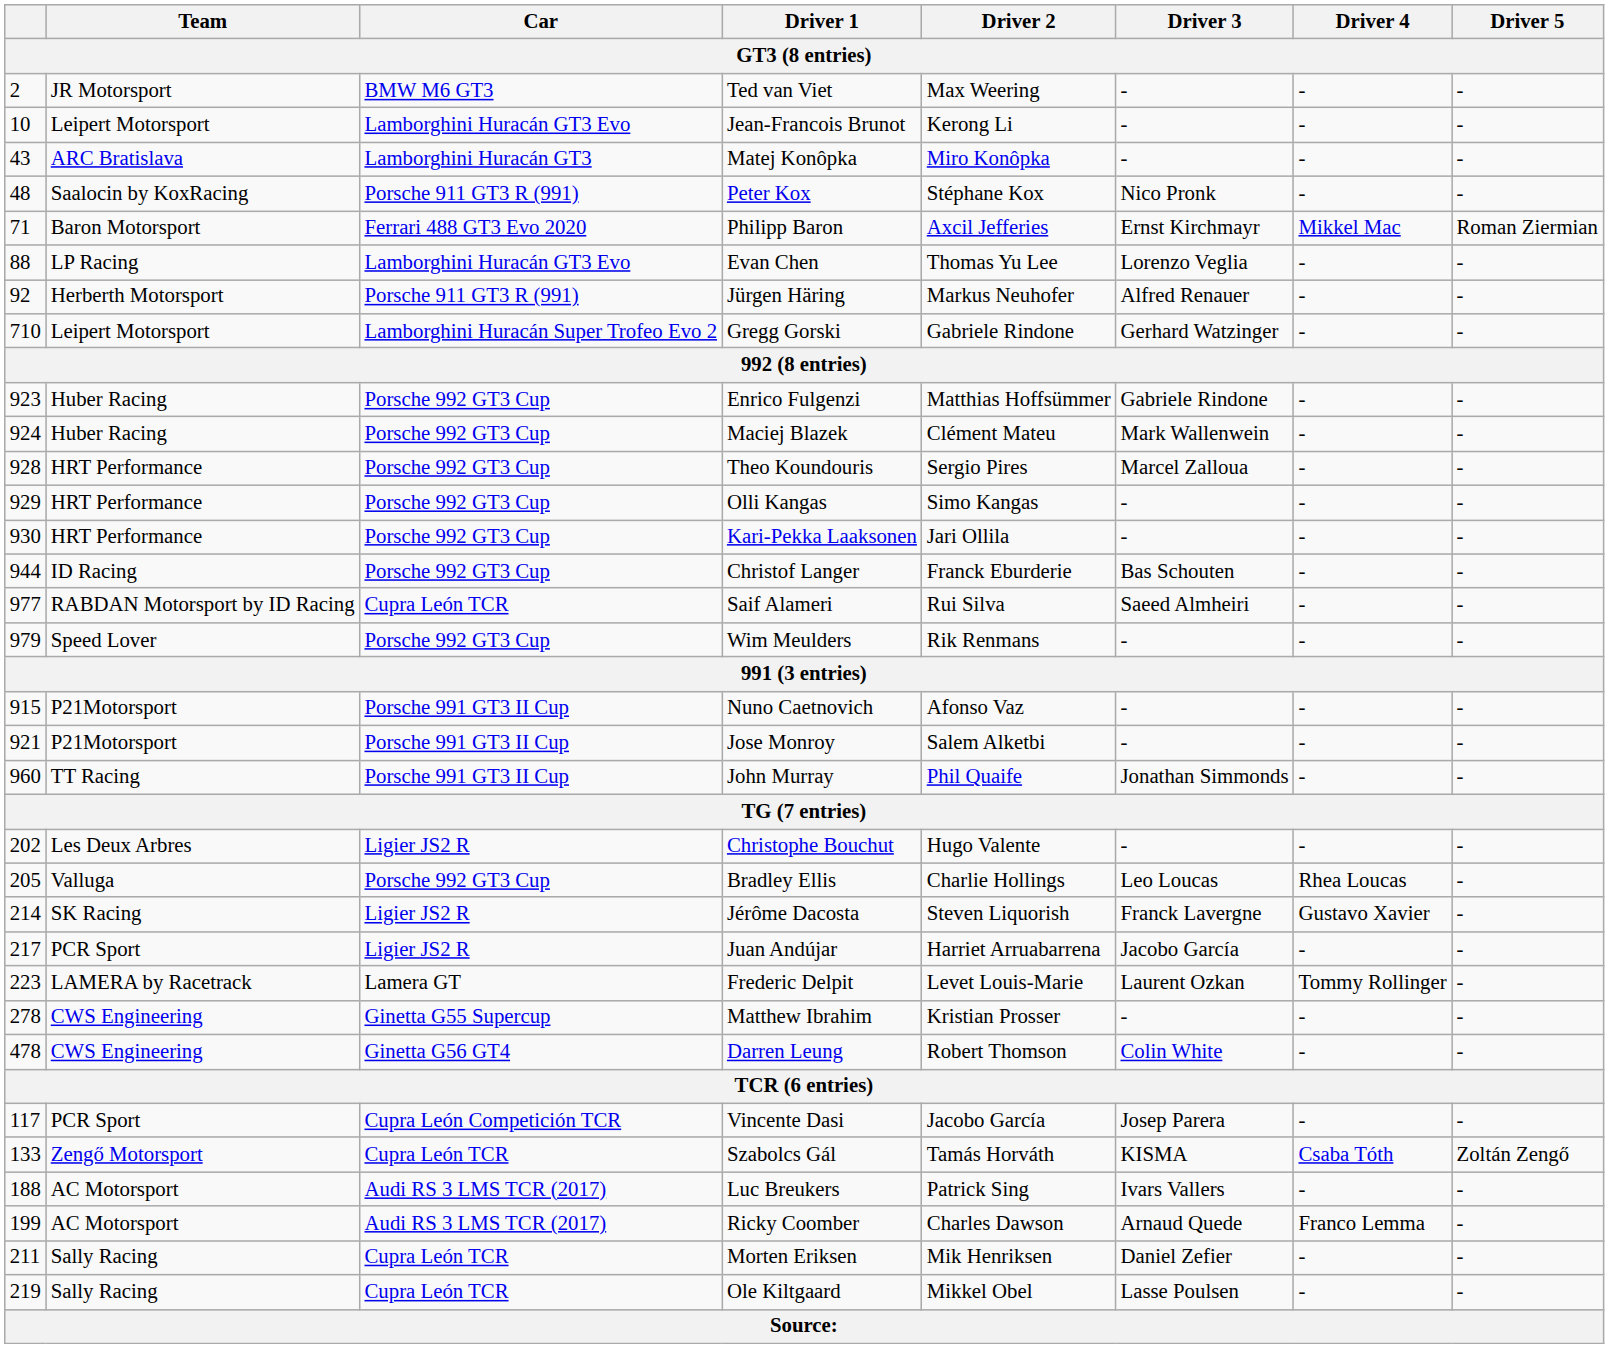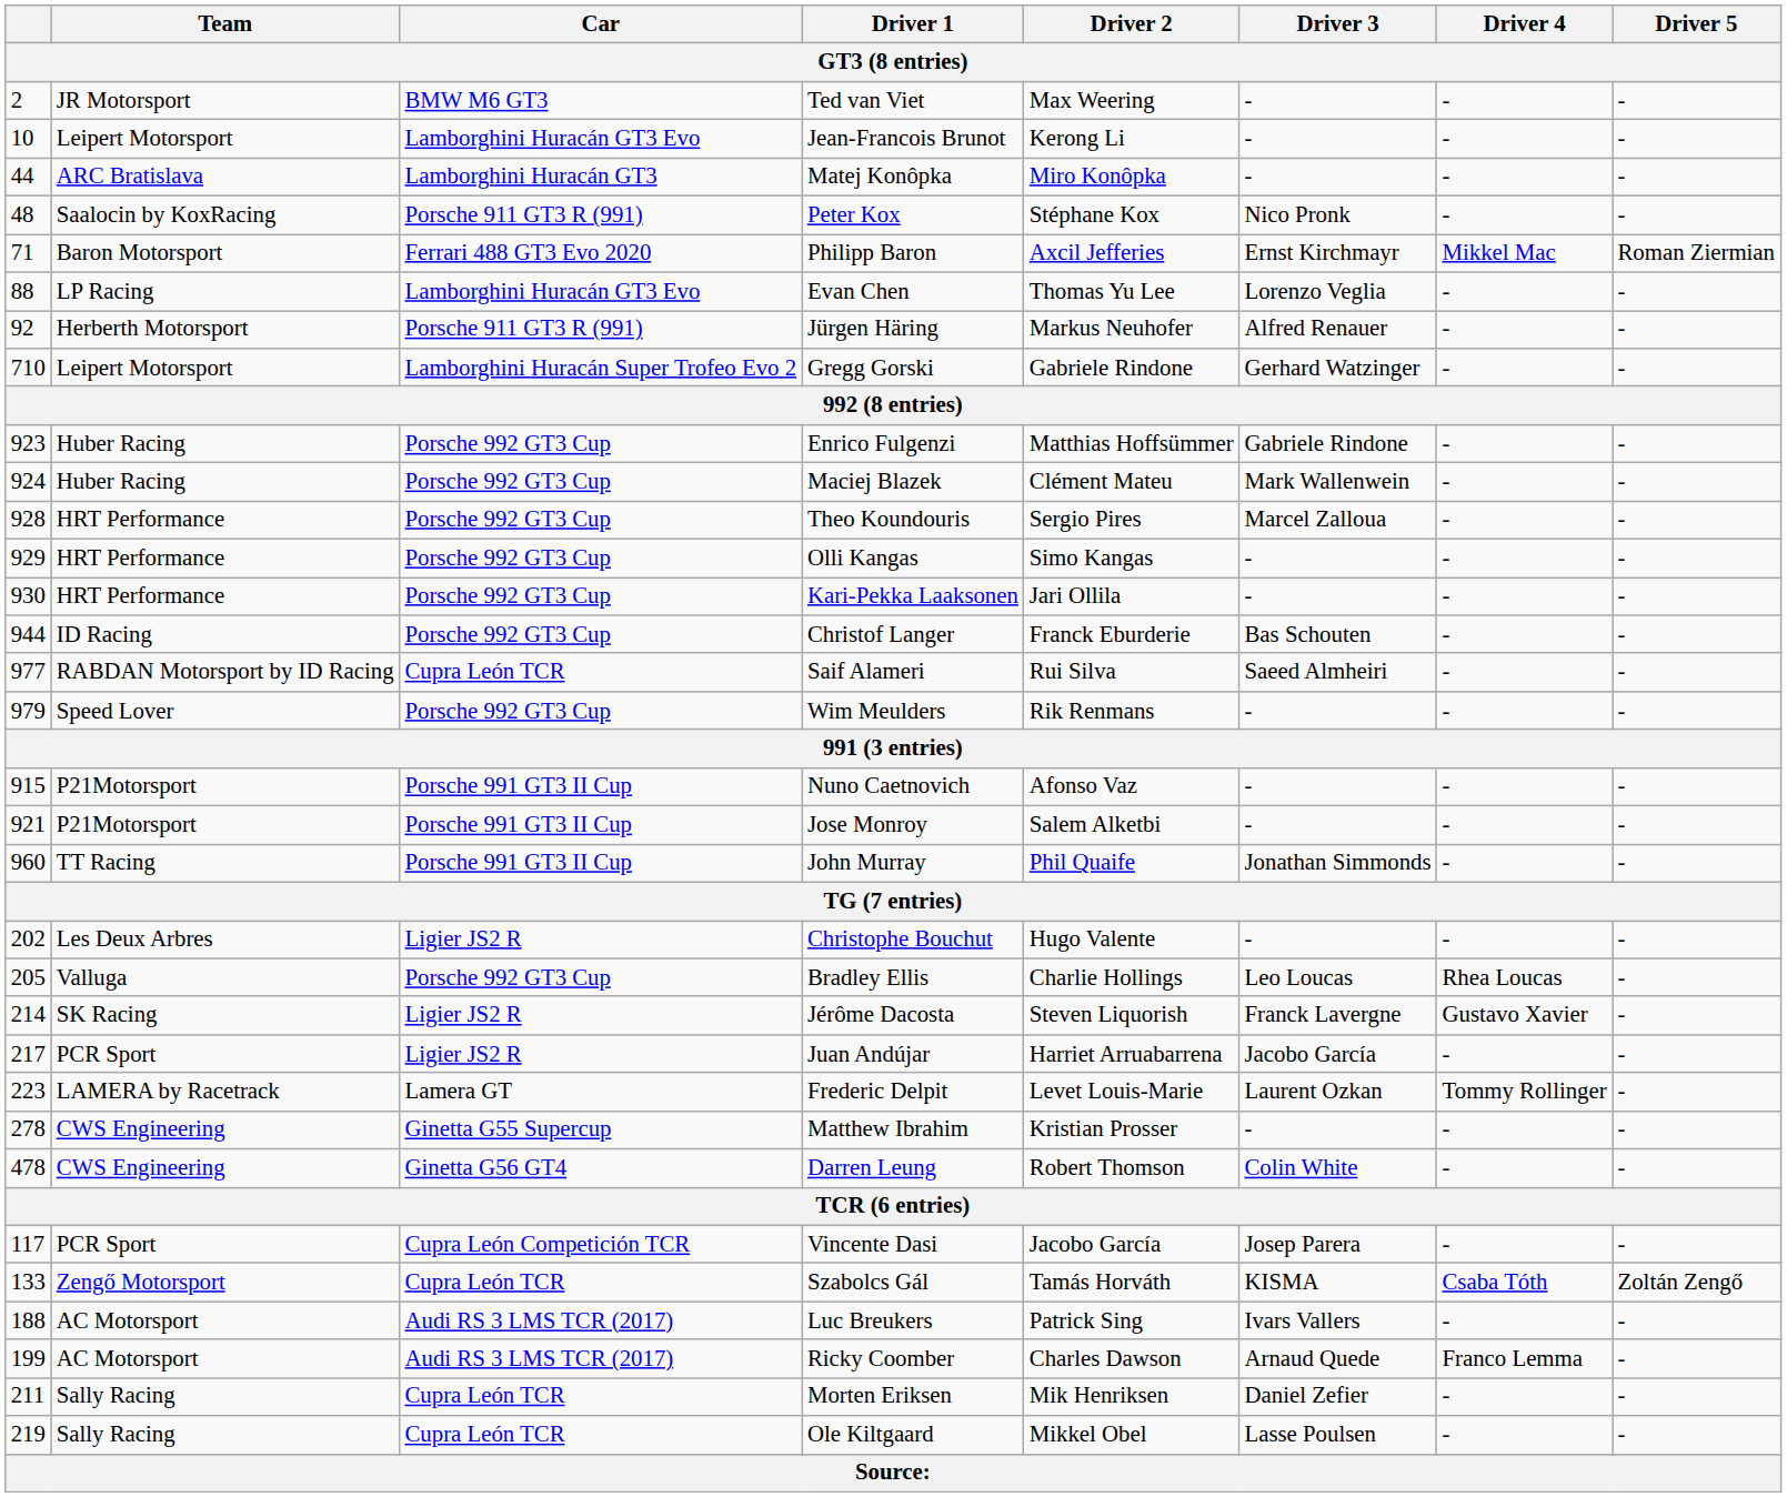Matej Konôpka | column 1: 43 -> 44
